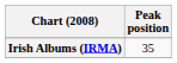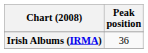Irish Albums (IRMA) | Peak position: 35 -> 36
